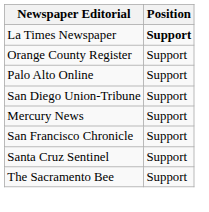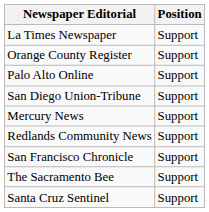La Times Newspaper | Position: bold -> normal
+ row: Redlands Community News | Support
rows swapped: Santa Cruz Sentinel <-> The Sacramento Bee
